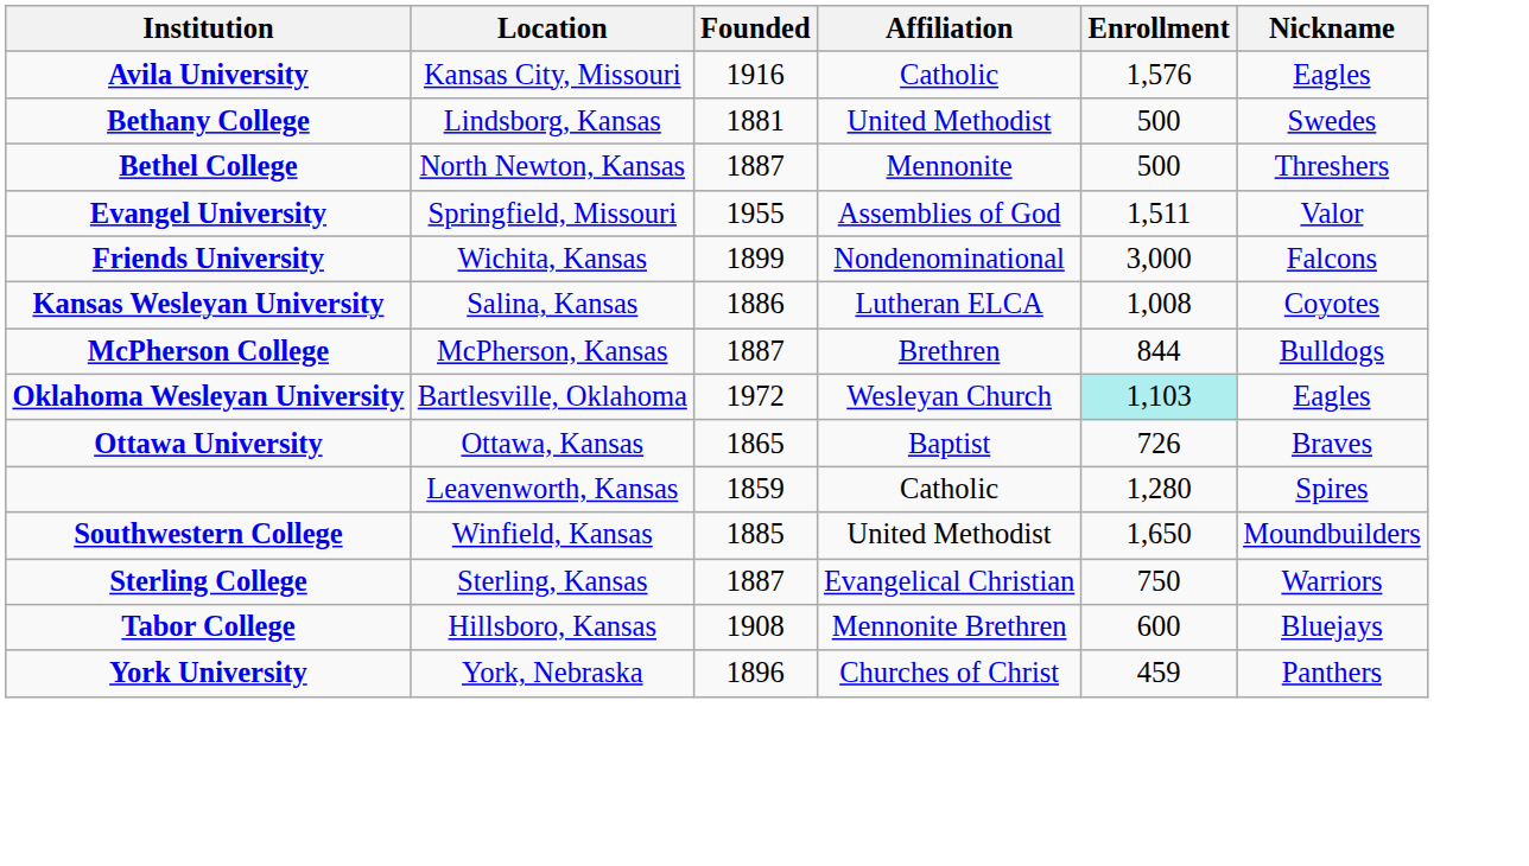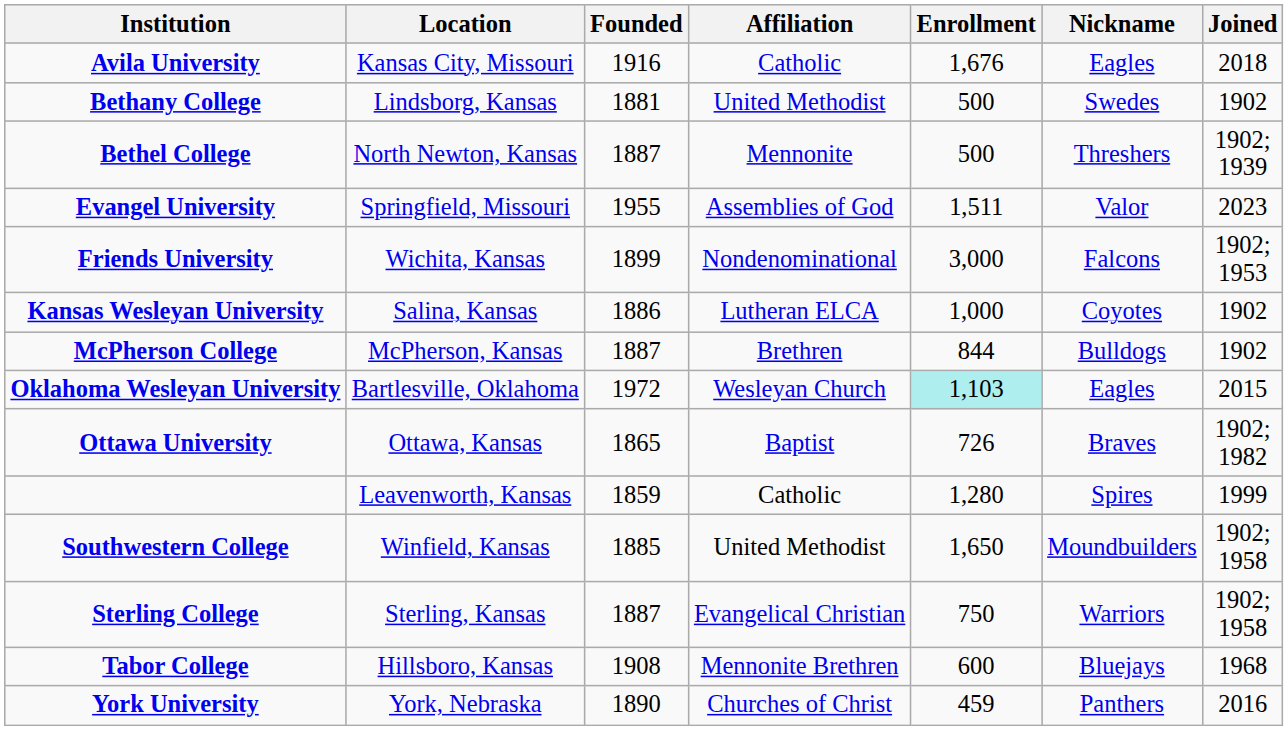+ column: Joined | 2018 | 1902 | 1902; 1939 | 2023 | 1902; 1953 | 1902 | 1902 | 2015 | 1902; 1982 | 1999 | 1902; 1958 | 1902; 1958 | 1968 | 2016
Avila University | Enrollment: 1,576 -> 1,676
Kansas Wesleyan University | Enrollment: 1,008 -> 1,000
York University | Founded: 1896 -> 1890
